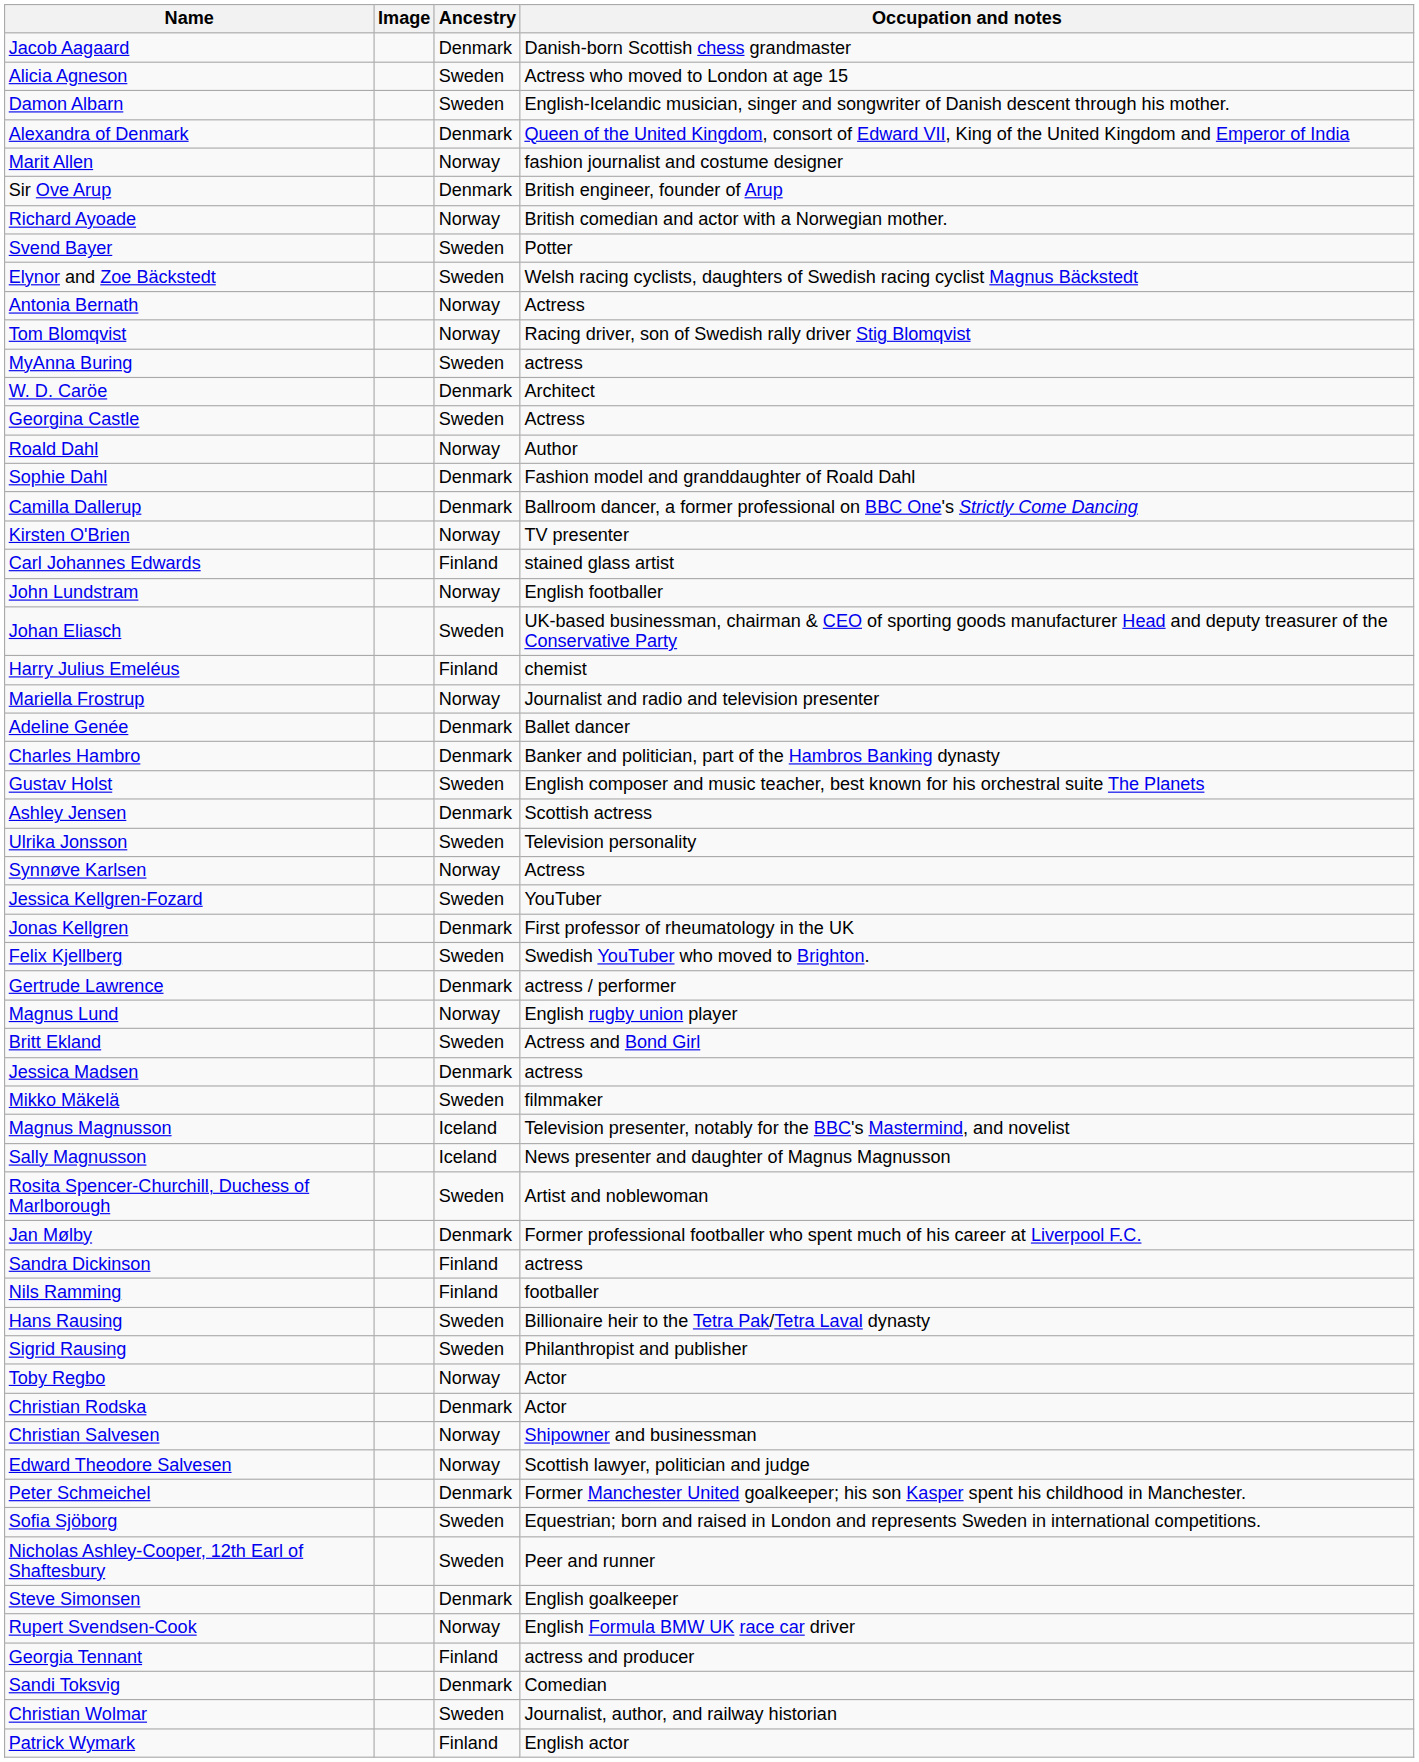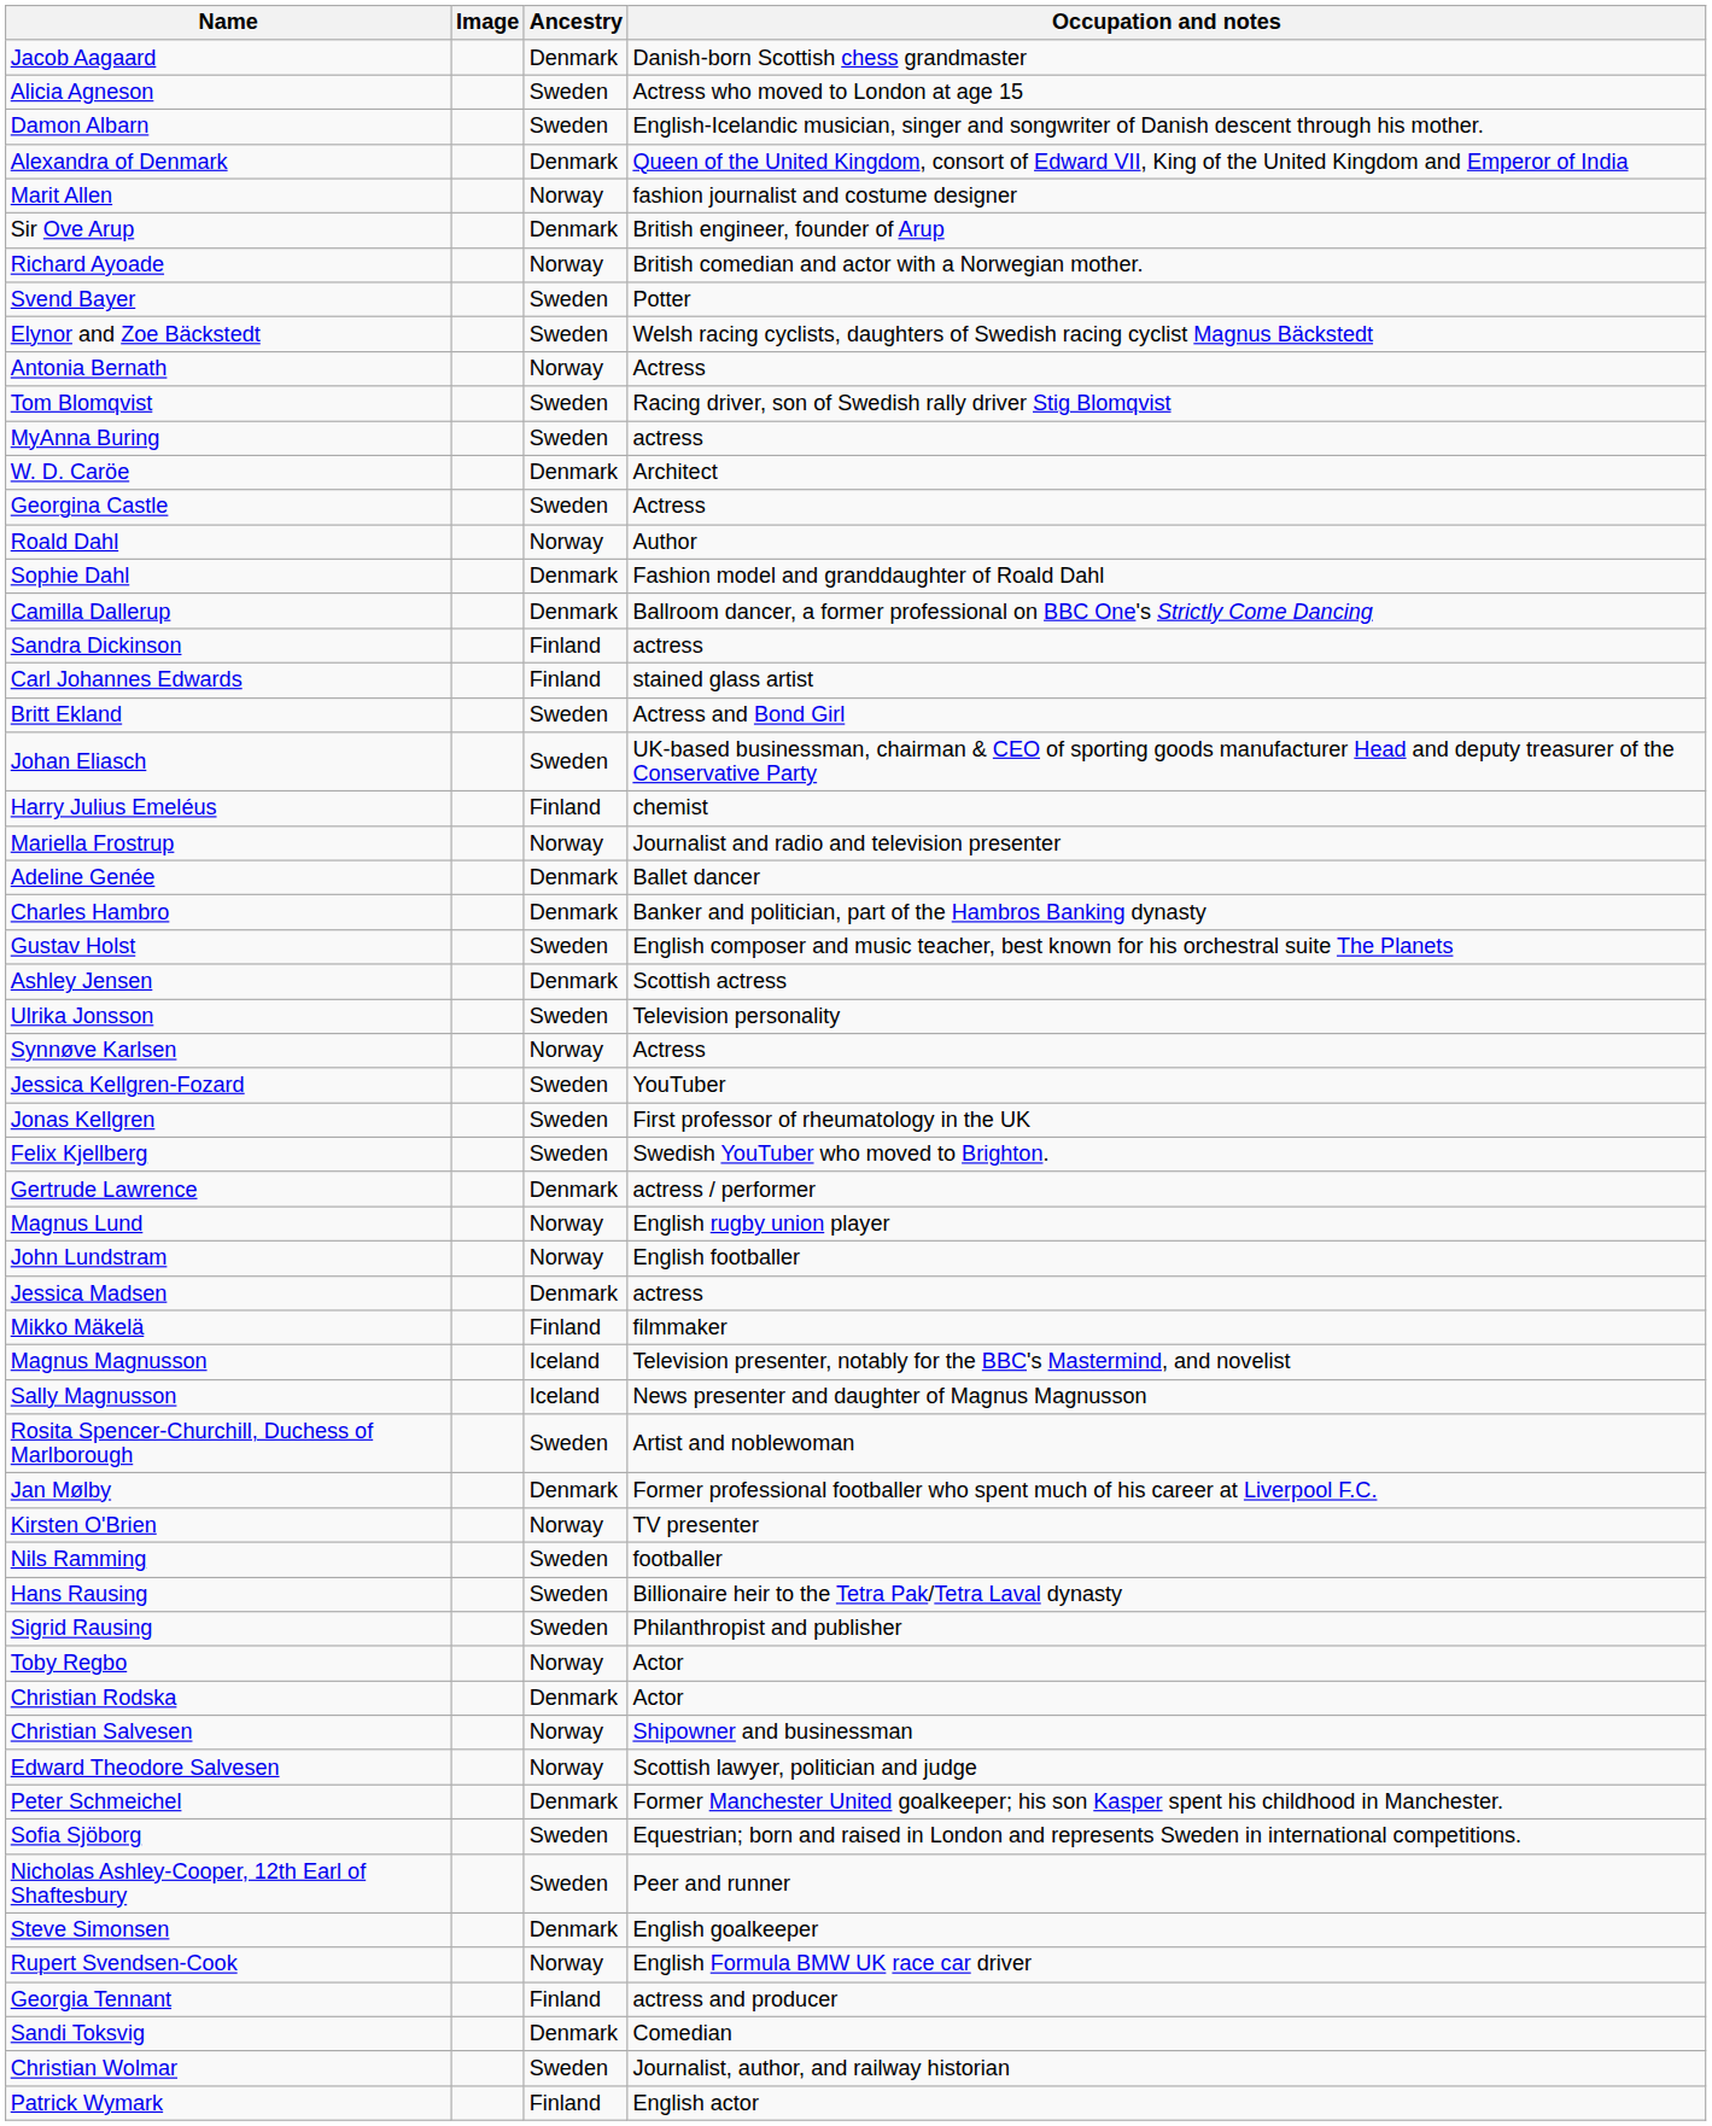Tom Blomqvist | Ancestry: Norway -> Sweden
rows swapped: Sandra Dickinson <-> Kirsten O'Brien
rows swapped: Britt Ekland <-> John Lundstram
Jonas Kellgren | Ancestry: Denmark -> Sweden
Mikko Mäkelä | Ancestry: Sweden -> Finland
Nils Ramming | Ancestry: Finland -> Sweden
